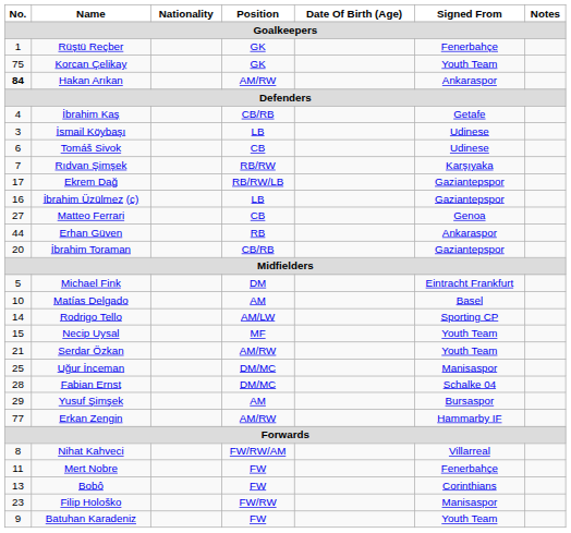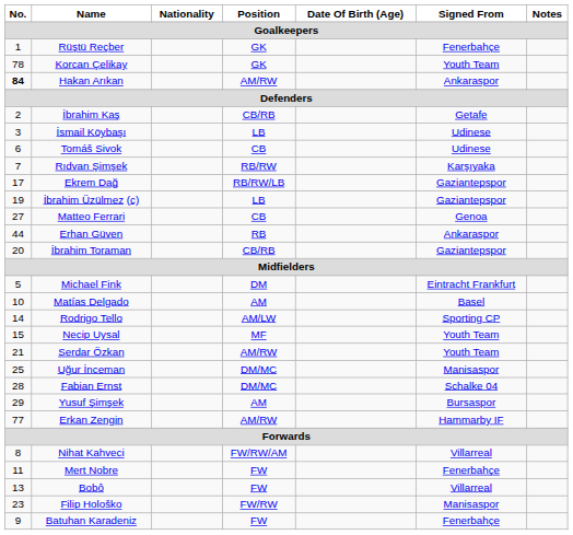Korcan Çelikay | No.: 75 -> 78
İbrahim Kaş | No.: 4 -> 2
İbrahim Üzülmez (c) | No.: 16 -> 19
Bobô | Signed From: Corinthians -> Villarreal
Batuhan Karadeniz | Signed From: Youth Team -> Fenerbahçe
